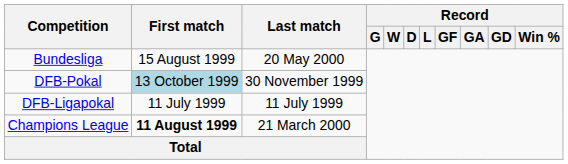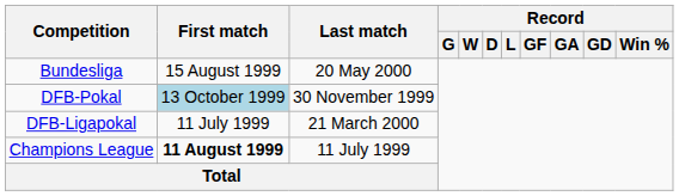DFB-Ligapokal | Last match: 11 July 1999 -> 21 March 2000
Champions League | Last match: 21 March 2000 -> 11 July 1999
